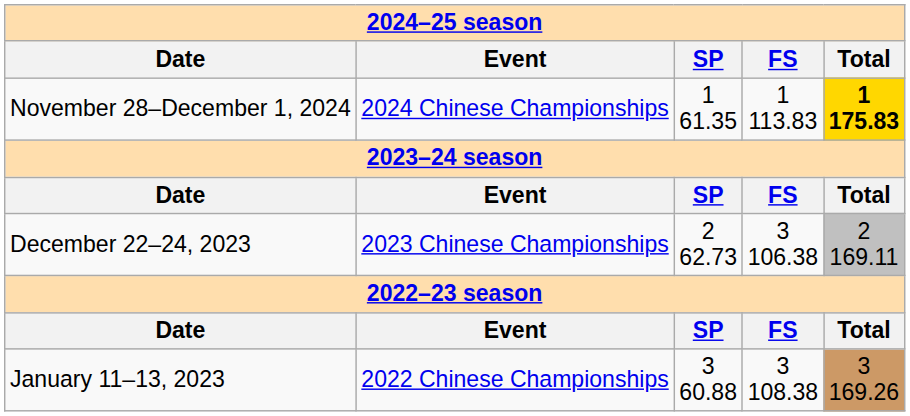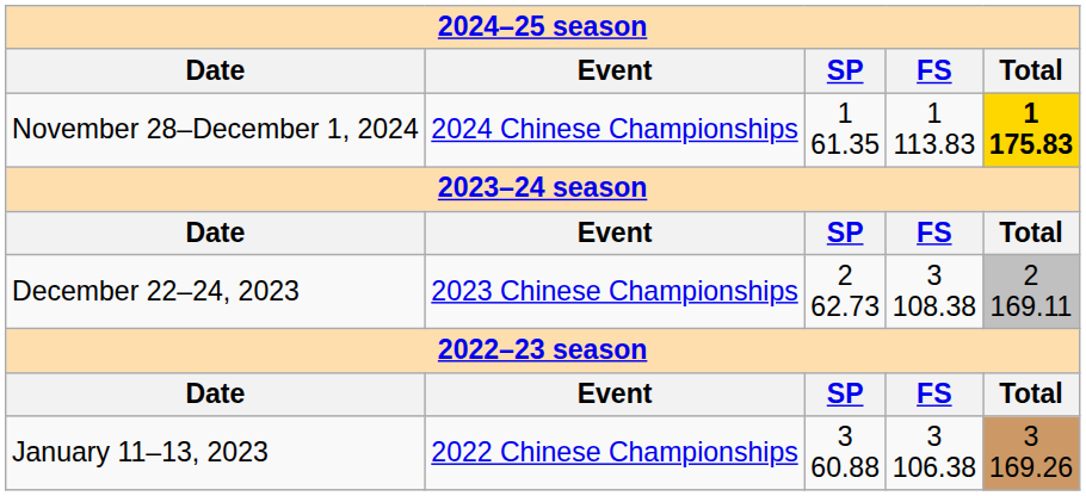December 22–24, 2023 | column 4: 3 106.38 -> 3 108.38
January 11–13, 2023 | column 4: 3 108.38 -> 3 106.38
